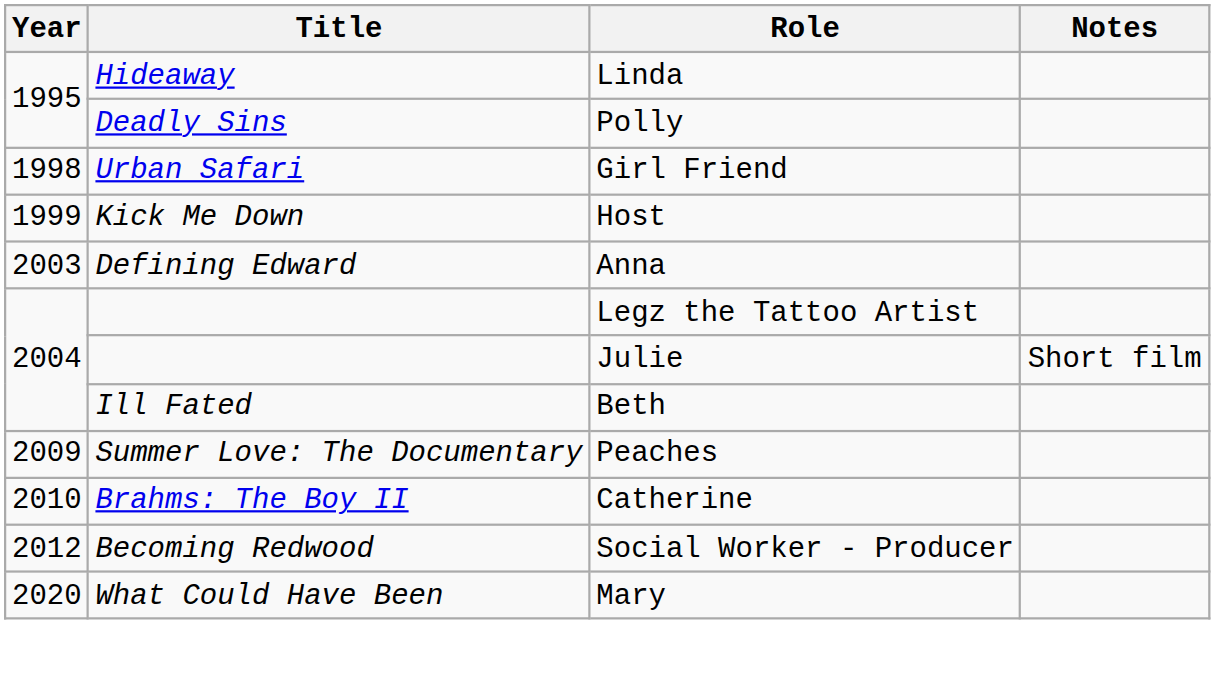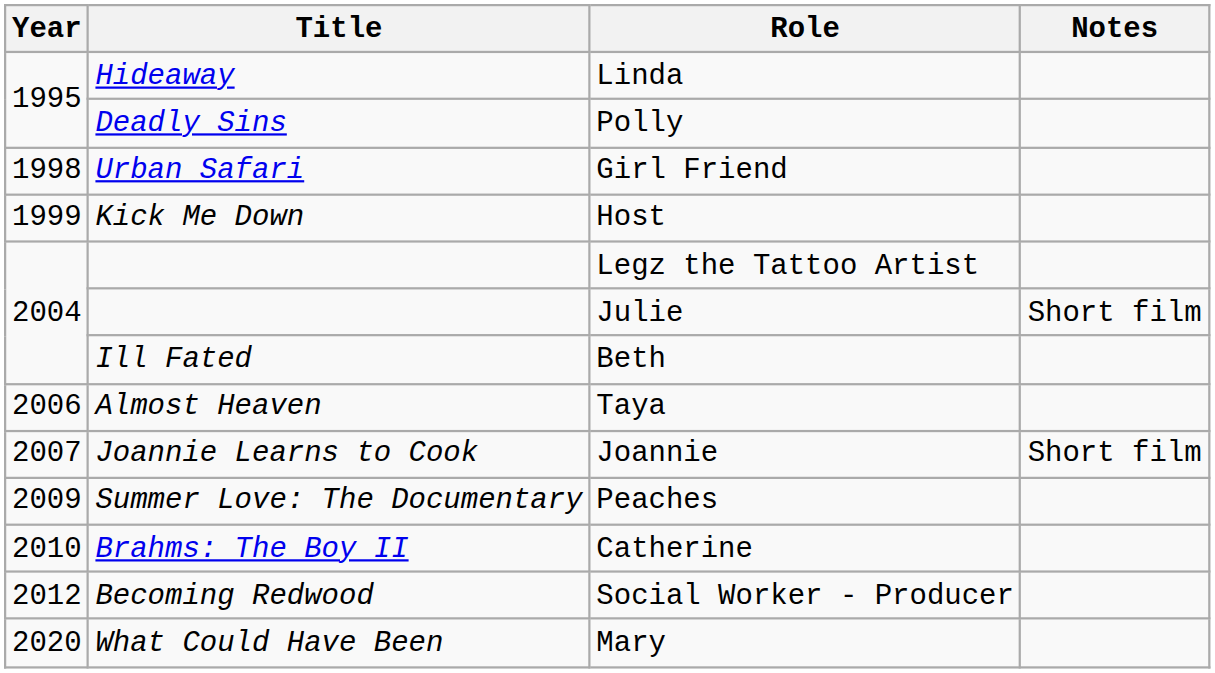- row: 2003 | Defining Edward | Anna
+ row: 2006 | Almost Heaven | Taya
+ row: 2007 | Joannie Learns to Cook | Joannie | Short film
